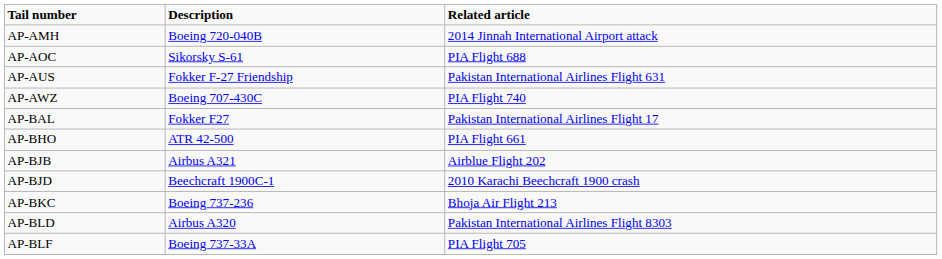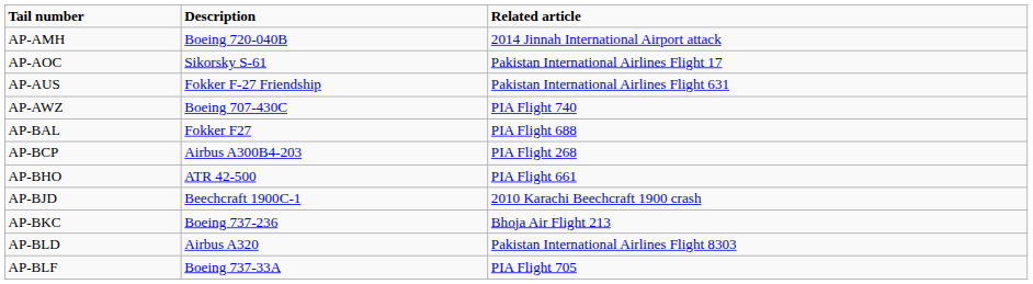AP-AOC | Related article: PIA Flight 688 -> Pakistan International Airlines Flight 17
AP-BAL | Related article: Pakistan International Airlines Flight 17 -> PIA Flight 688
+ row: AP-BCP | Airbus A300B4-203 | PIA Flight 268
- row: AP-BJB | Airbus A321 | Airblue Flight 202
